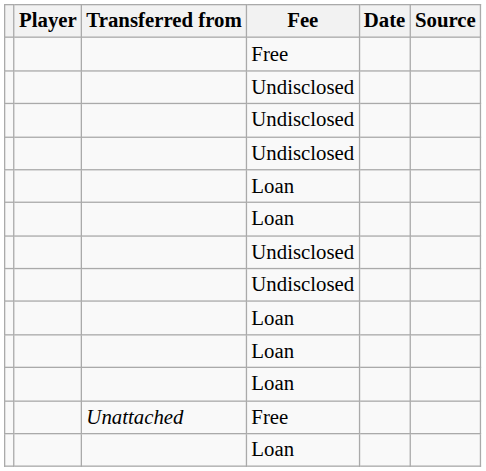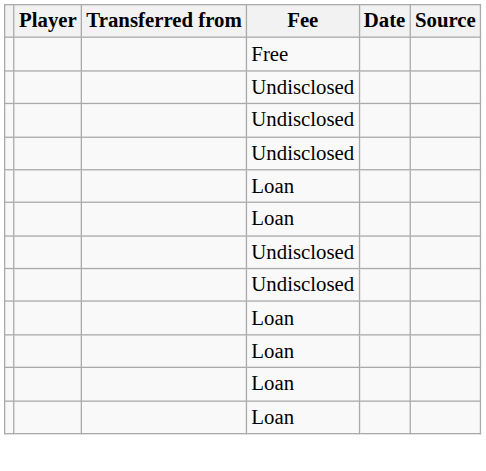- row: Unattached | Free
